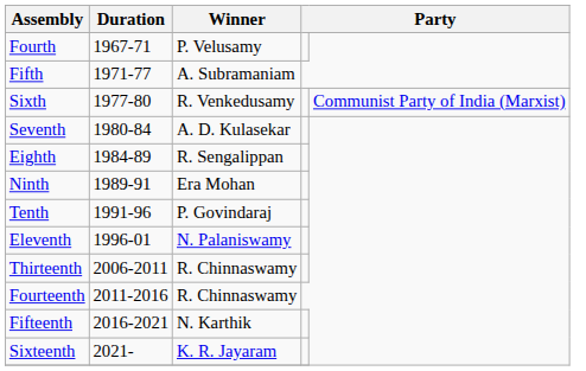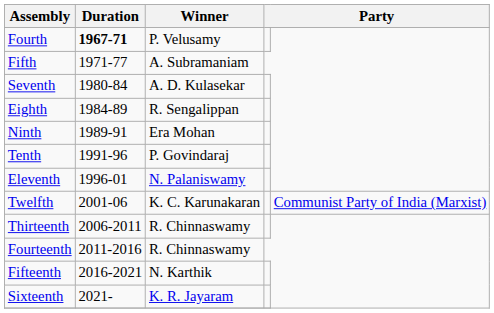Fourth | Duration: normal -> bold
- row: Sixth | 1977-80 | R. Venkedusamy | Communist Party of India (Marxist)
+ row: Twelfth | 2001-06 | K. C. Karunakaran | Communist Party of India (Marxist)
